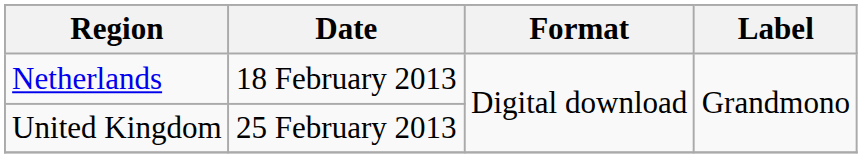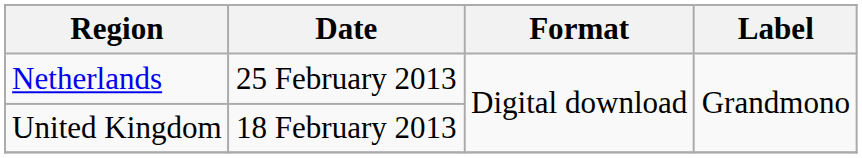Netherlands | Date: 18 February 2013 -> 25 February 2013
United Kingdom | Date: 25 February 2013 -> 18 February 2013
